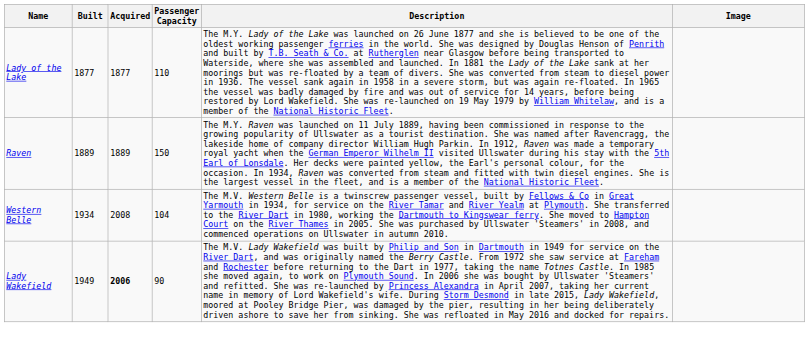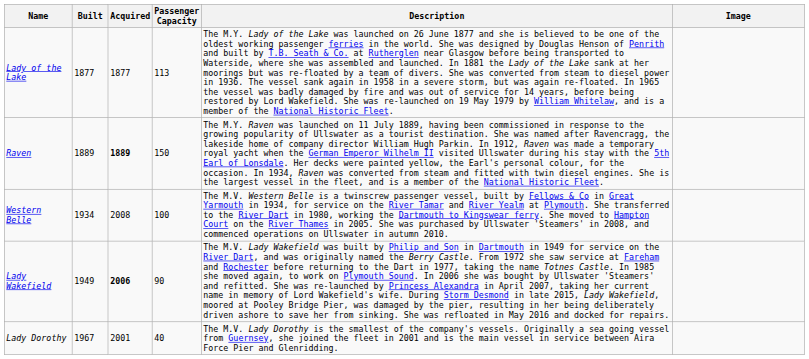Lady of the Lake | Passenger Capacity: 110 -> 113
Raven | Acquired: normal -> bold
Western Belle | Passenger Capacity: 104 -> 100
+ row: Lady Dorothy | 1967 | 2001 | 40 | The M.V. Lady Dorothy is the smallest of the company's vessels. Originally a sea going vessel from Guernsey, she joined the fleet in 2001 and is the main vessel in service between Aira Force Pier and Glenridding.
